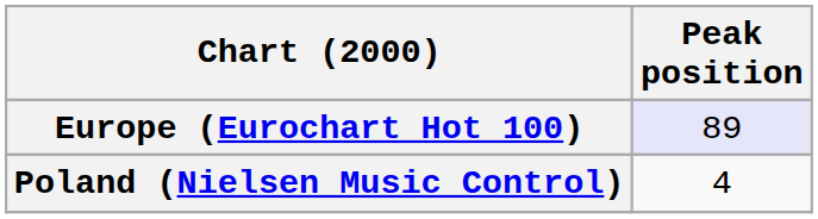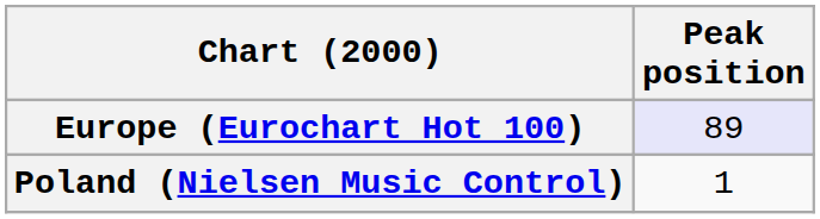Poland (Nielsen Music Control) | Peak position: 4 -> 1
